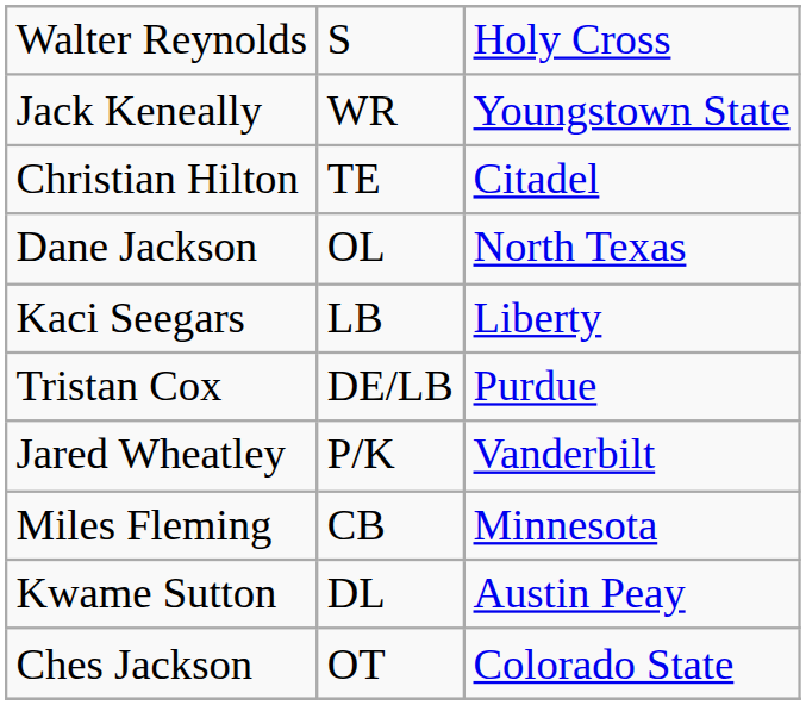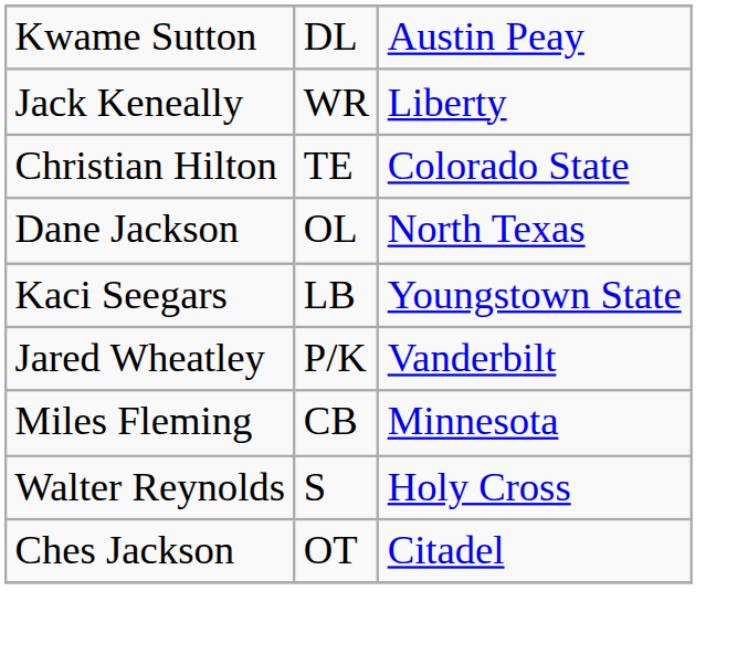rows swapped: Walter Reynolds <-> Kwame Sutton
Jack Keneally | column 3: Youngstown State -> Liberty
Christian Hilton | column 3: Citadel -> Colorado State
Kaci Seegars | column 3: Liberty -> Youngstown State
- row: Tristan Cox | DE/LB | Purdue
Ches Jackson | column 3: Colorado State -> Citadel
